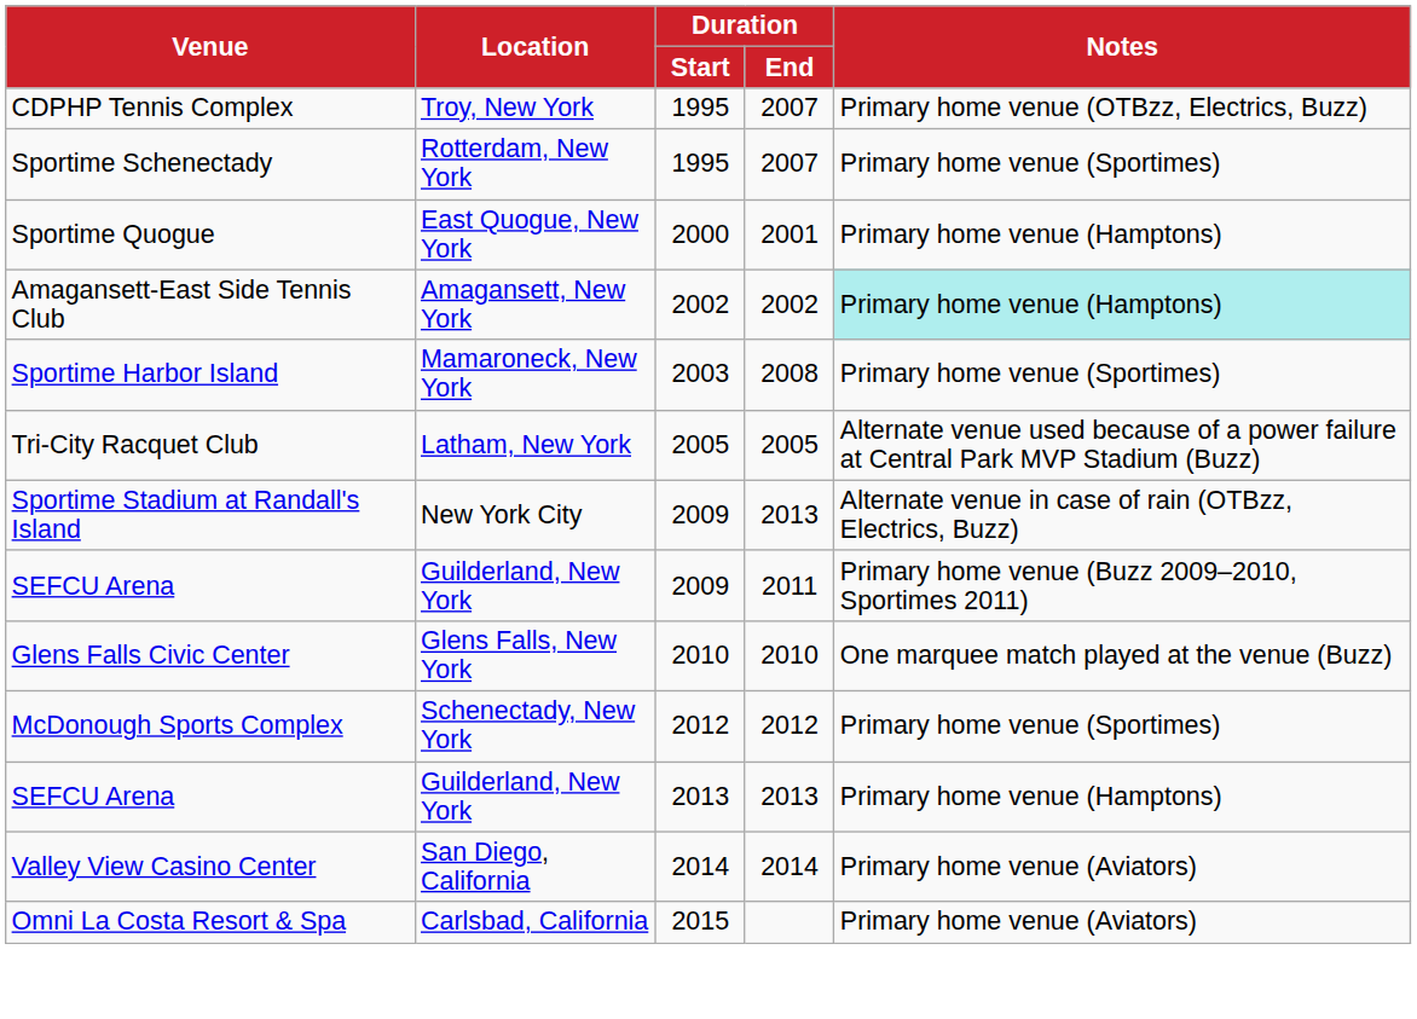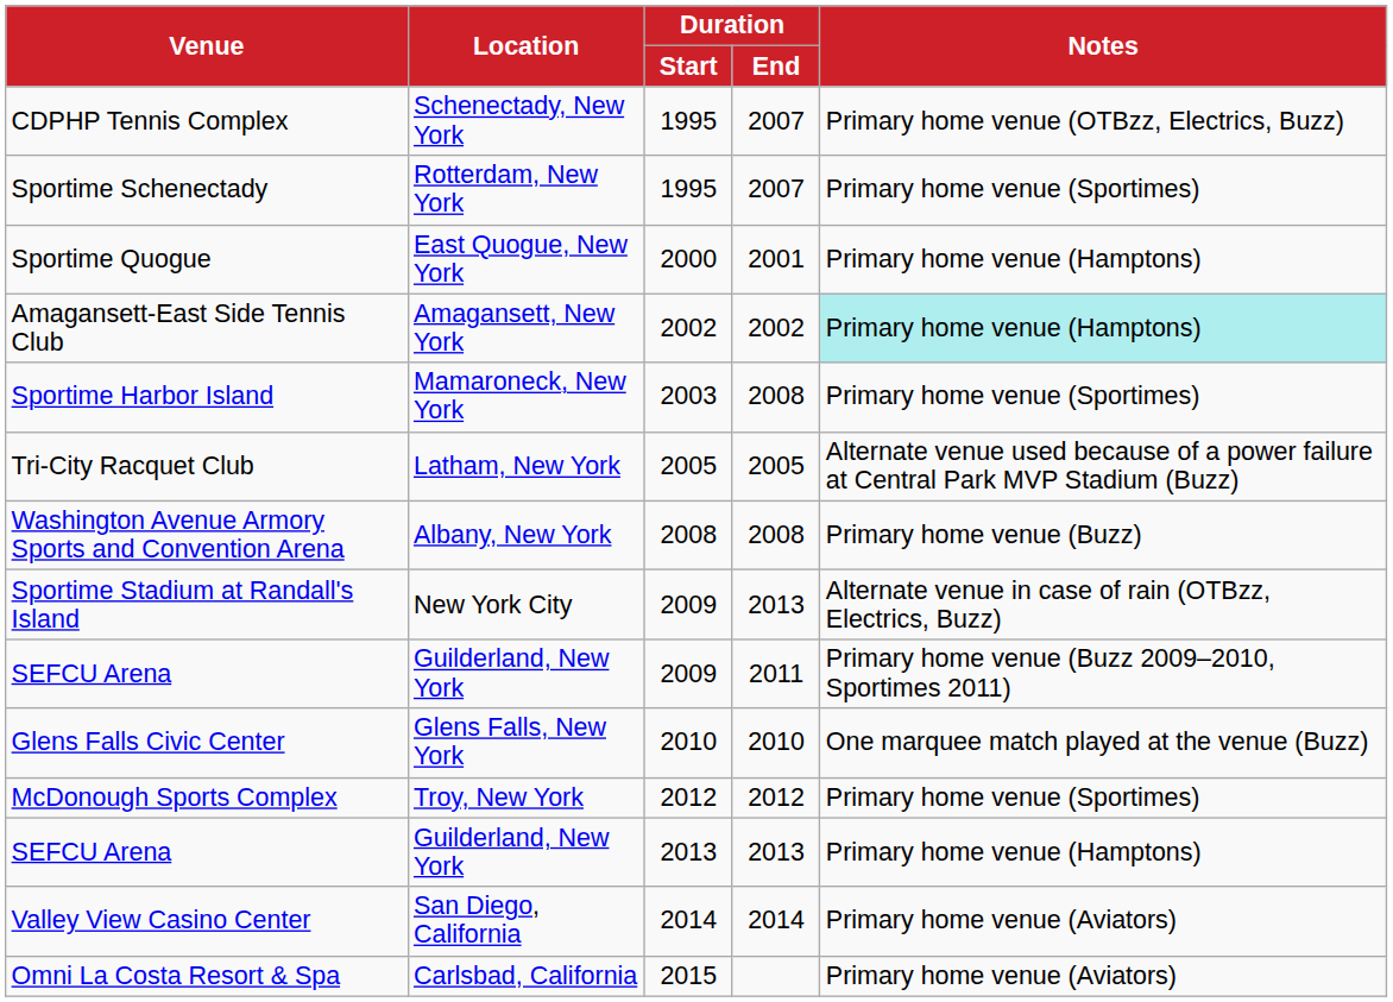CDPHP Tennis Complex | Location: Troy, New York -> Schenectady, New York
+ row: Washington Avenue Armory Sports and Convention Arena | Albany, New York | 2008 | 2008 | Primary home venue (Buzz)
McDonough Sports Complex | Location: Schenectady, New York -> Troy, New York
